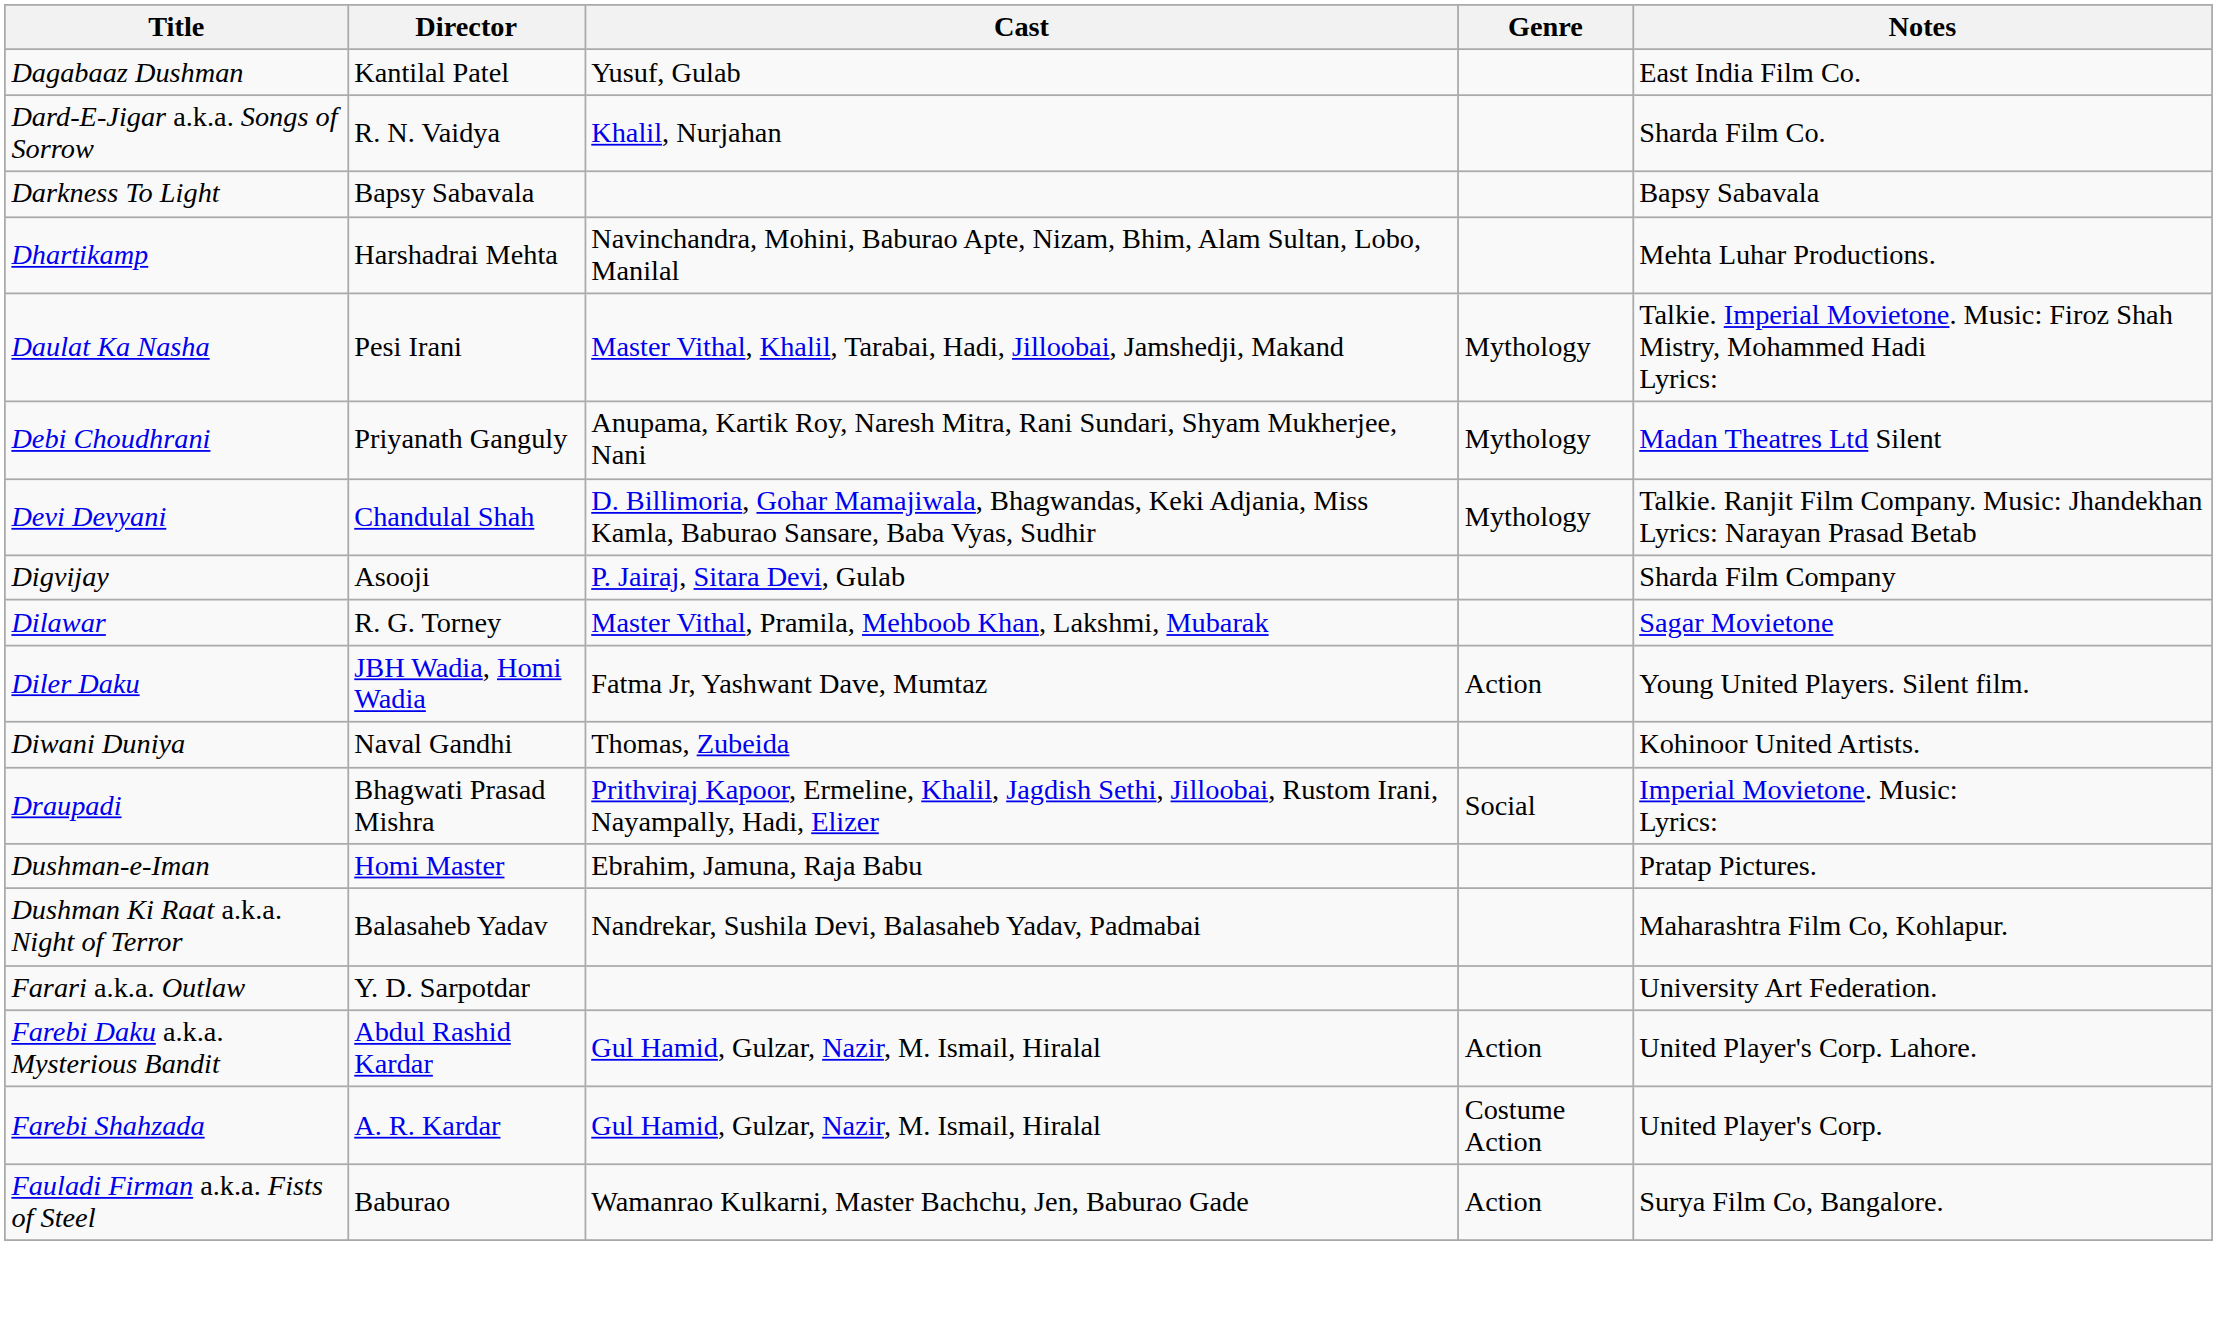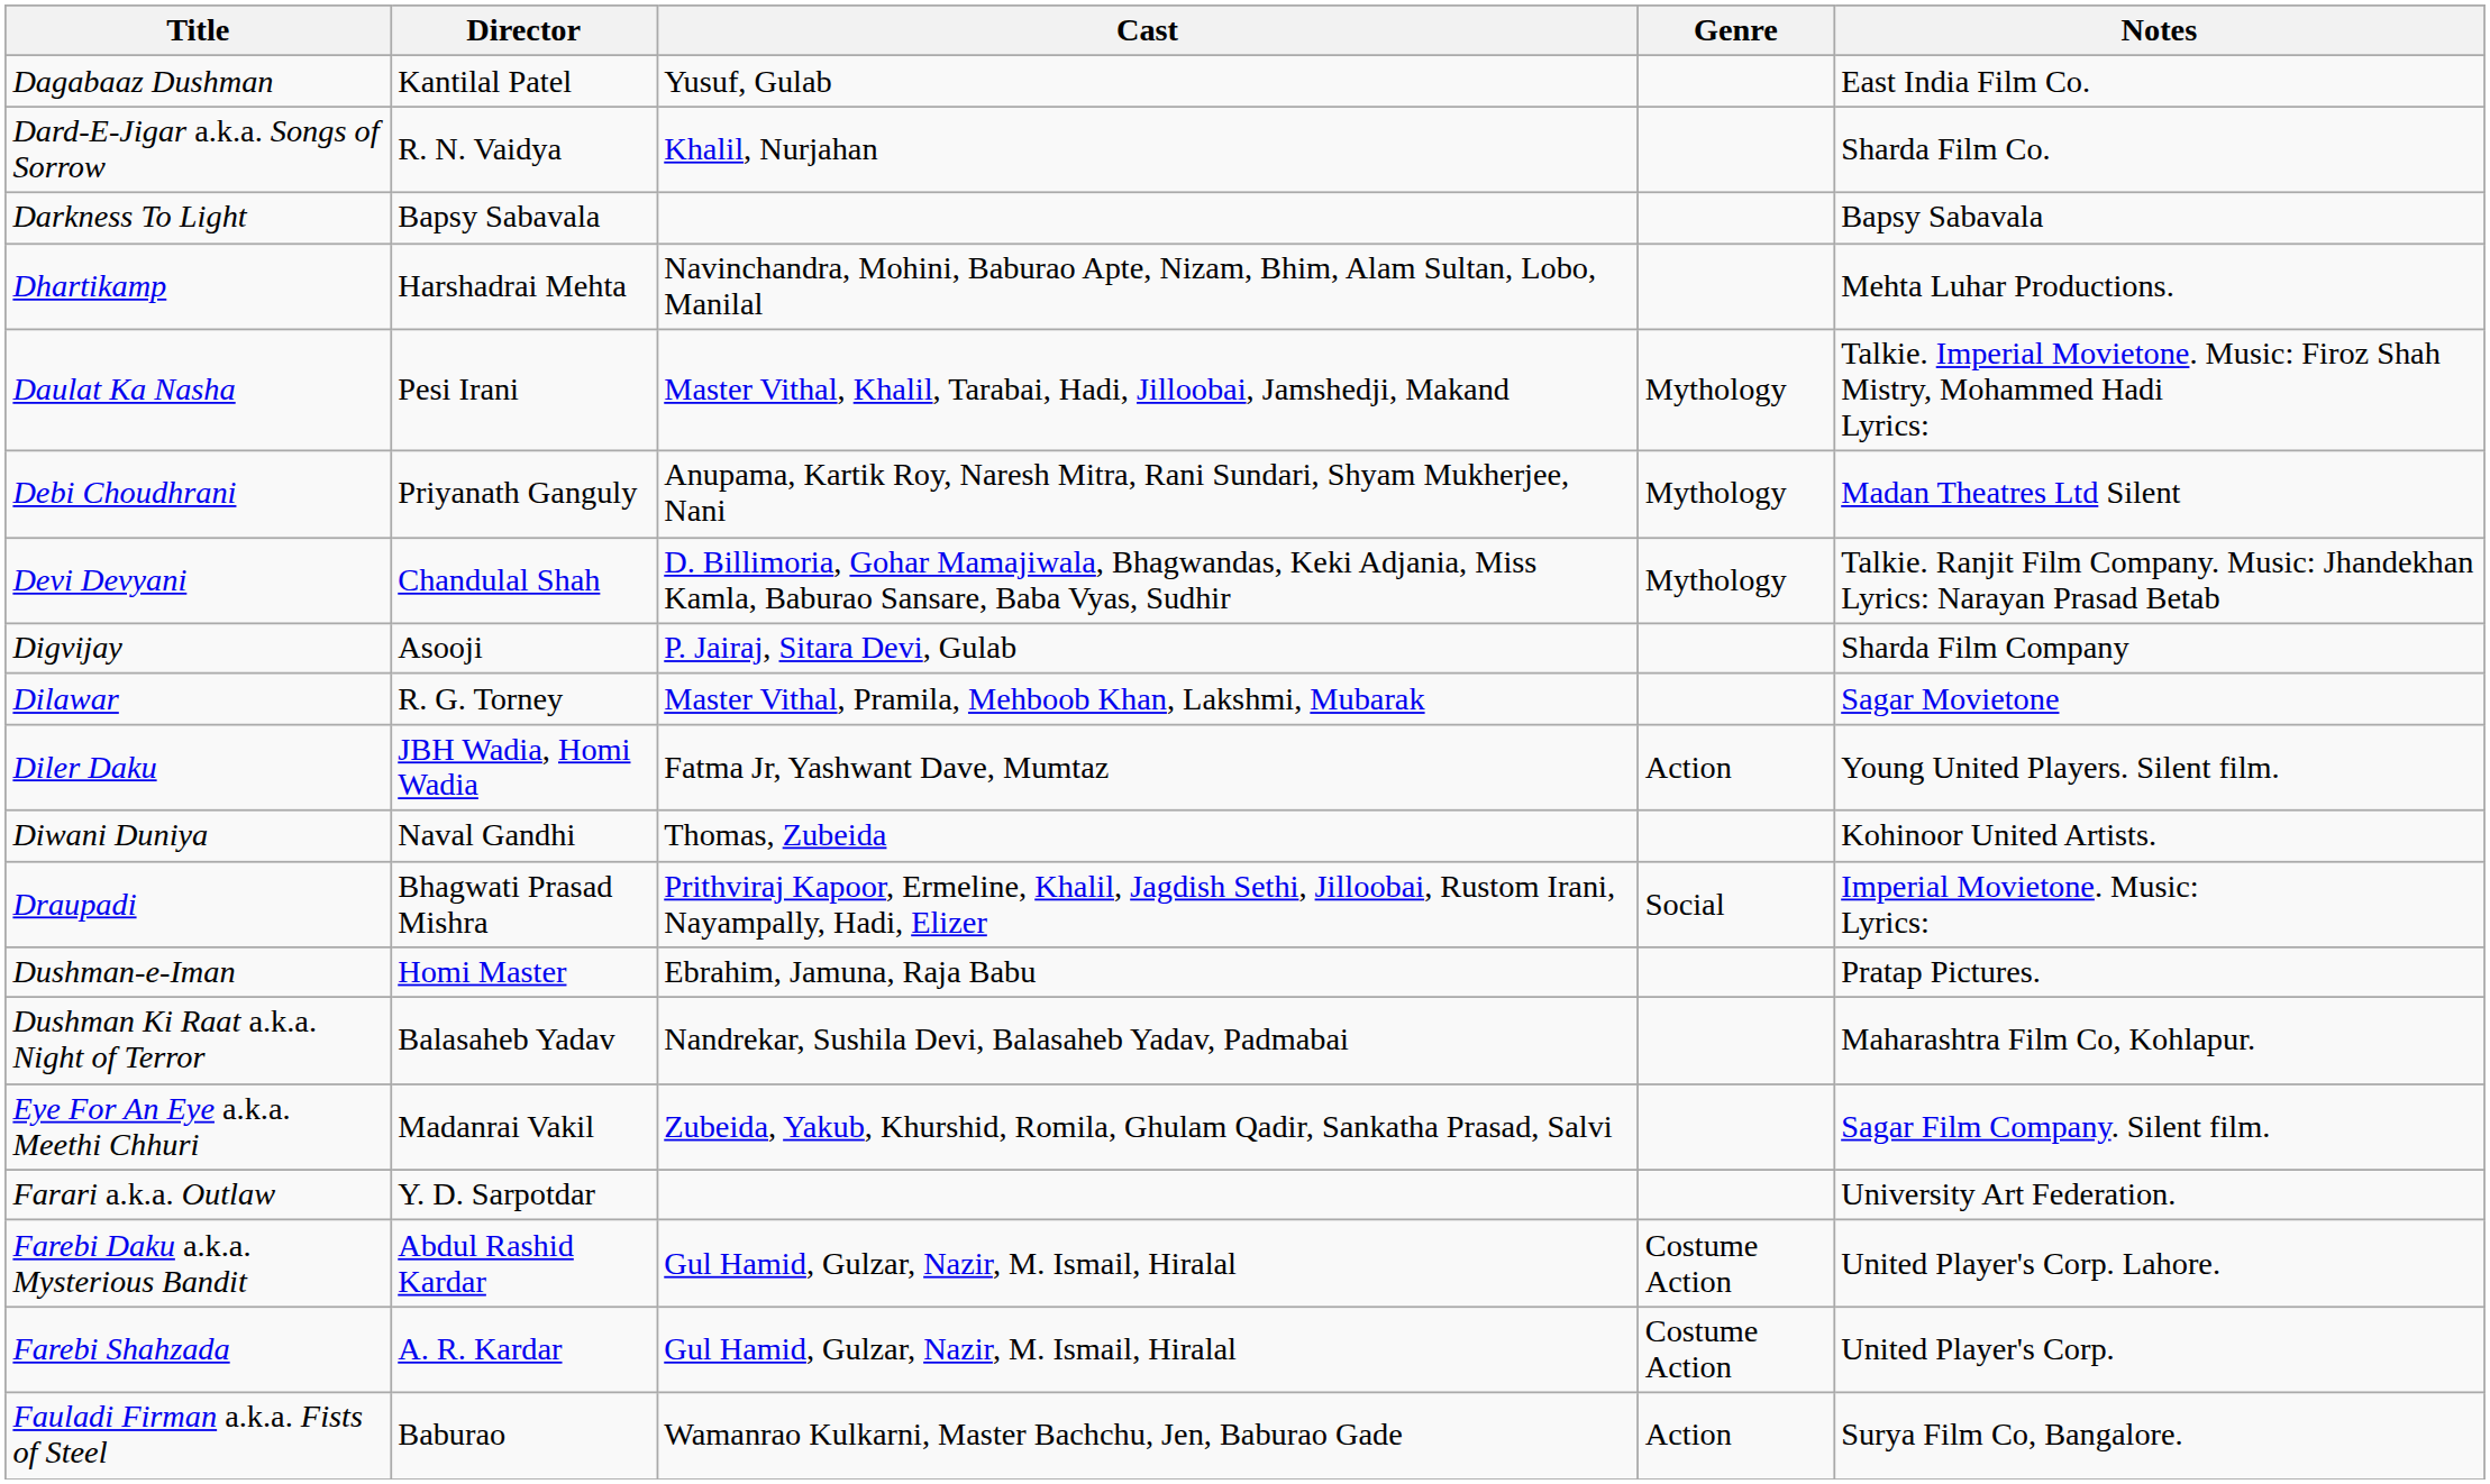+ row: Eye For An Eye a.k.a. Meethi Chhuri | Madanrai Vakil | Zubeida, Yakub, Khurshid, Romila, Ghulam Qadir, Sankatha Prasad, Salvi | Sagar Film Company. Silent film.
Farebi Daku a.k.a. Mysterious Bandit | Genre: Action -> Costume Action
